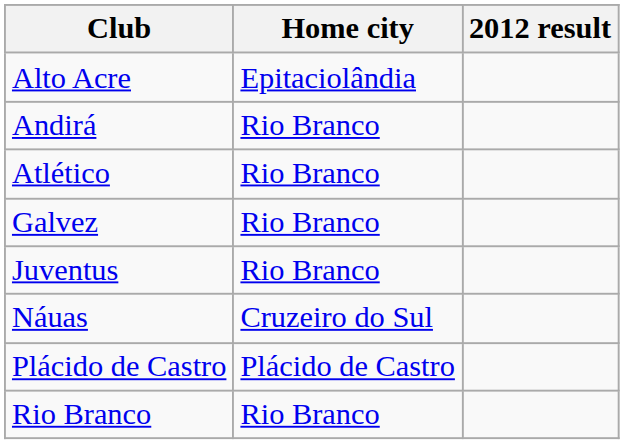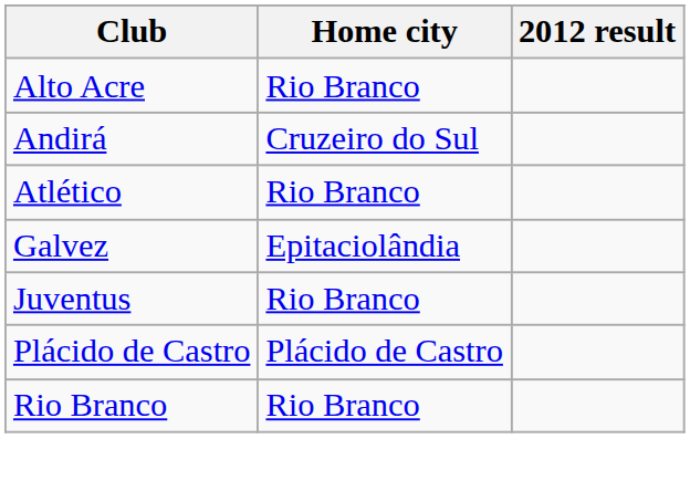Alto Acre | Home city: Epitaciolândia -> Rio Branco
Andirá | Home city: Rio Branco -> Cruzeiro do Sul
Galvez | Home city: Rio Branco -> Epitaciolândia
- row: Náuas | Cruzeiro do Sul
